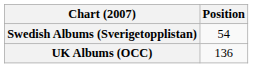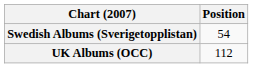UK Albums (OCC) | Position: 136 -> 112
